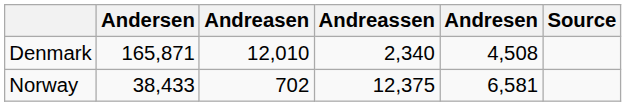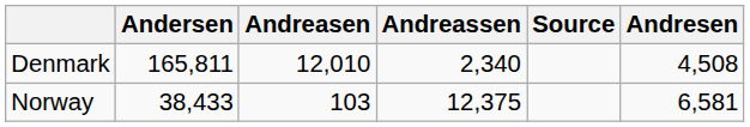columns swapped: Andresen <-> Source
Denmark | Andersen: 165,871 -> 165,811
Norway | Andreasen: 702 -> 103
